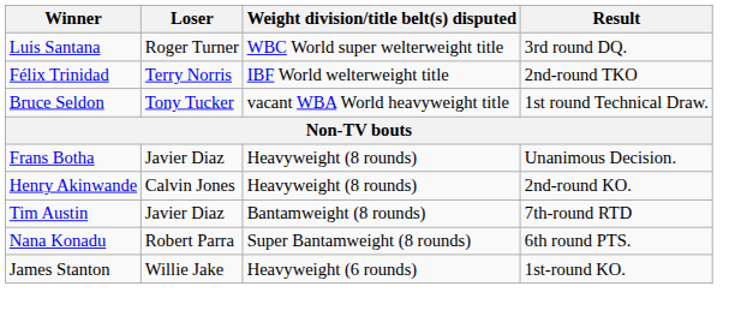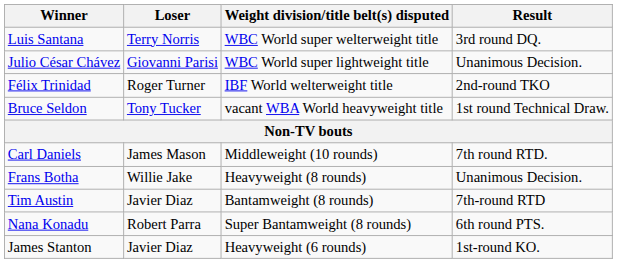Luis Santana | Loser: Roger Turner -> Terry Norris
+ row: Julio César Chávez | Giovanni Parisi | WBC World super lightweight title | Unanimous Decision.
Félix Trinidad | Loser: Terry Norris -> Roger Turner
+ row: Carl Daniels | James Mason | Middleweight (10 rounds) | 7th round RTD.
Frans Botha | Loser: Javier Diaz -> Willie Jake
- row: Henry Akinwande | Calvin Jones | Heavyweight (8 rounds) | 2nd-round KO.
James Stanton | Loser: Willie Jake -> Javier Diaz
